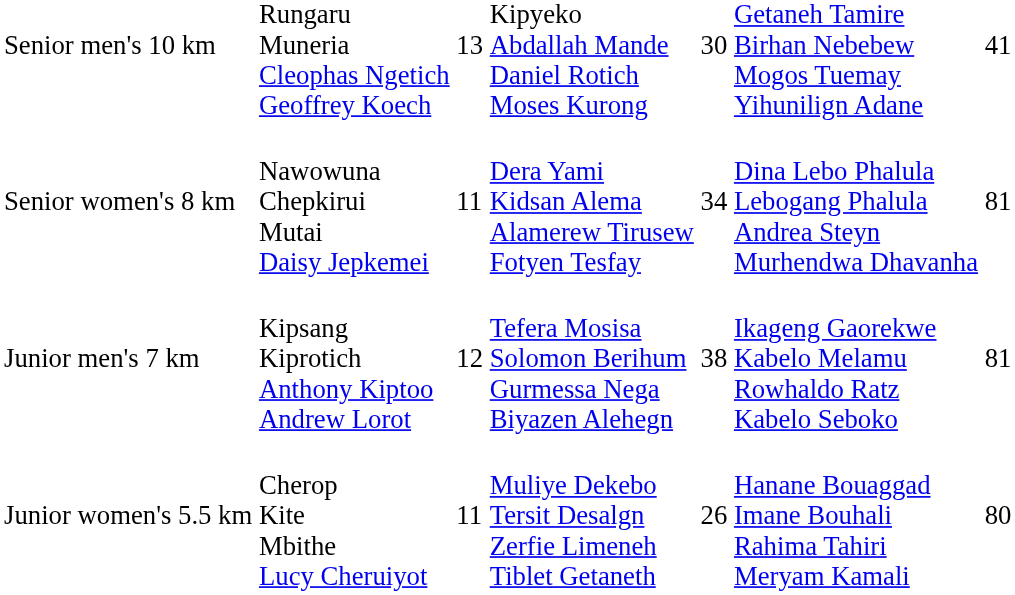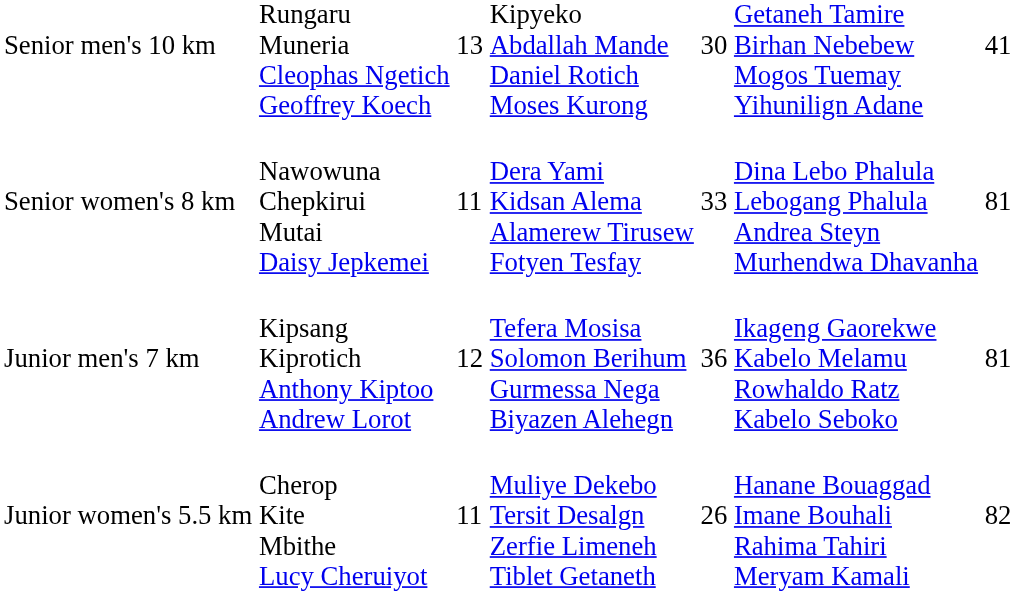Senior women's 8 km | column 5: 34 -> 33
Junior men's 7 km | column 5: 38 -> 36
Junior women's 5.5 km | column 7: 80 -> 82
